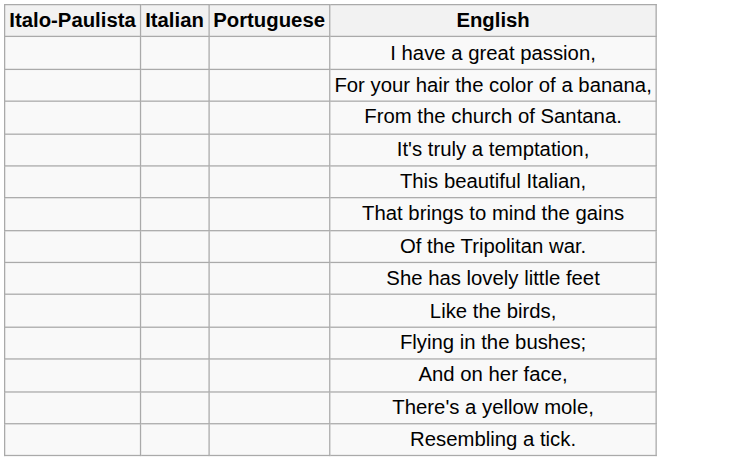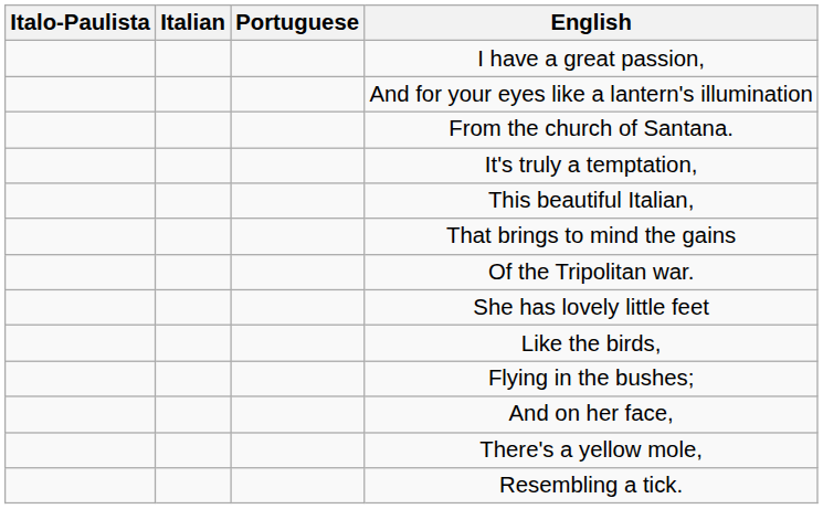- row: For your hair the color of a banana,
+ row: And for your eyes like a lantern's illumination
